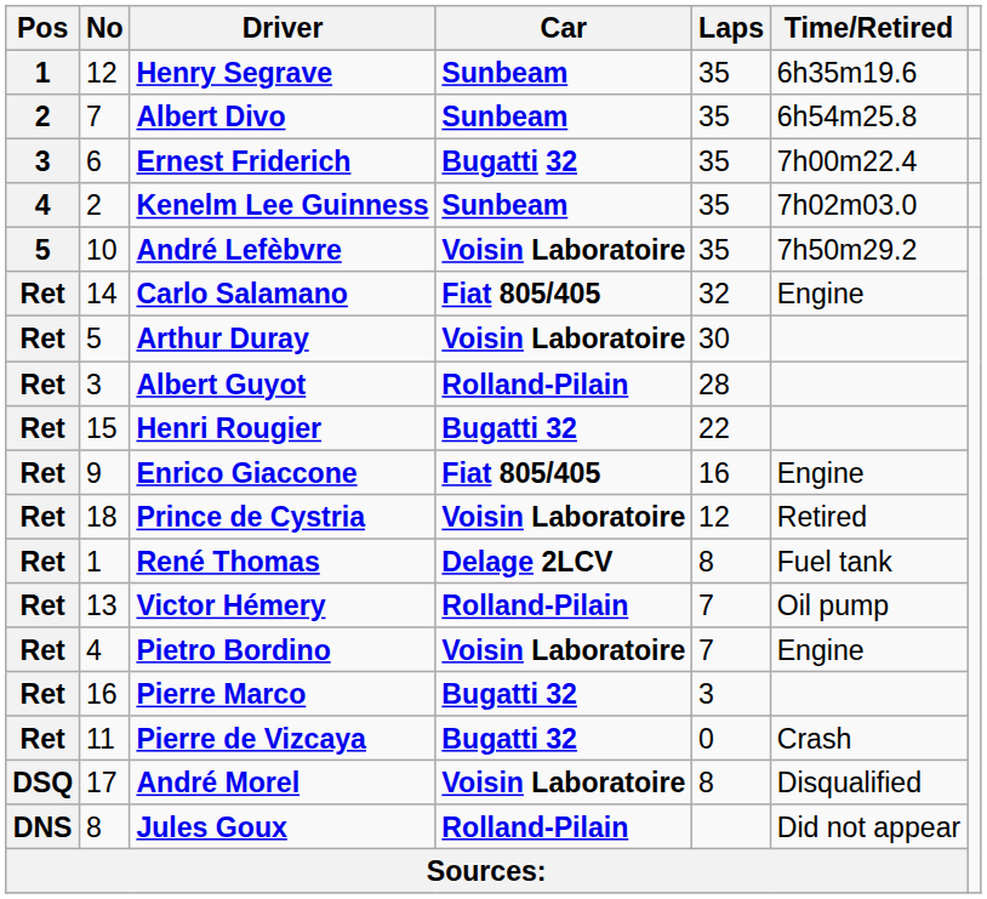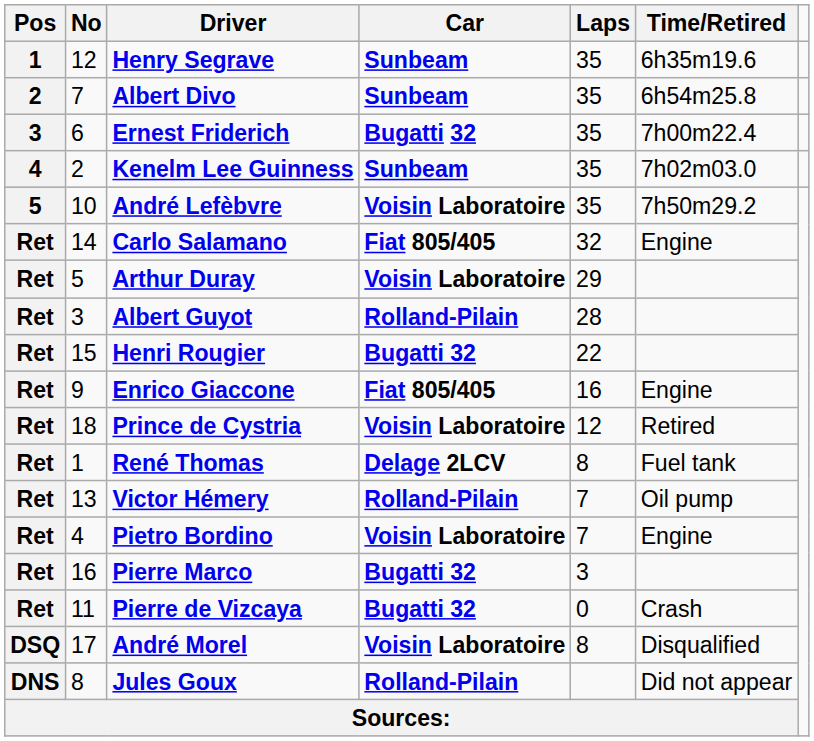Arthur Duray | Laps: 30 -> 29
